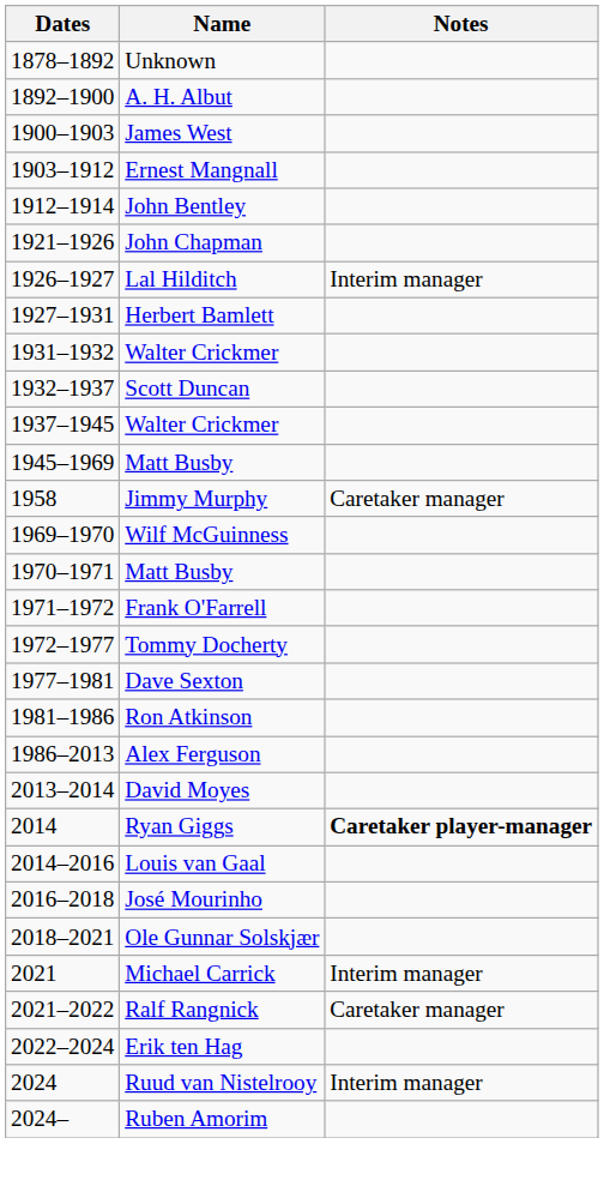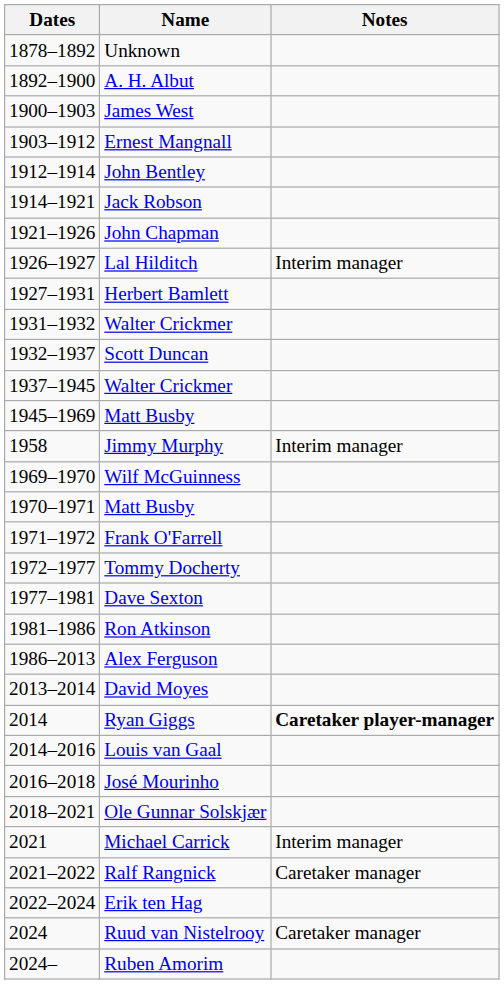+ row: 1914–1921 | Jack Robson
Jimmy Murphy | Notes: Caretaker manager -> Interim manager
Ruud van Nistelrooy | Notes: Interim manager -> Caretaker manager
